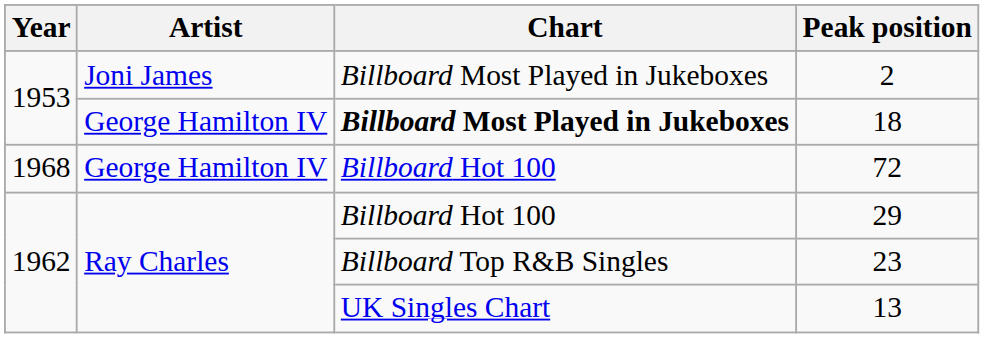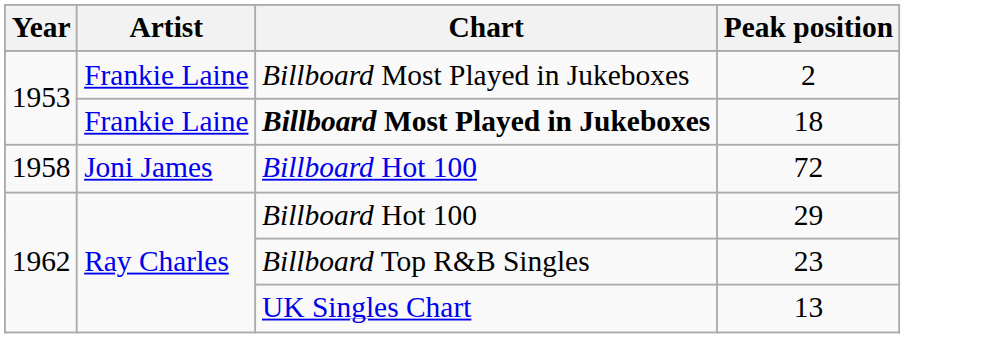2 | Artist: Joni James -> Frankie Laine
18 | Artist: George Hamilton IV -> Frankie Laine
72 | Year: 1968 -> 1958
72 | Artist: George Hamilton IV -> Joni James
